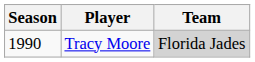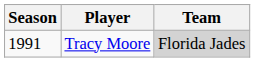Tracy Moore | Season: 1990 -> 1991
